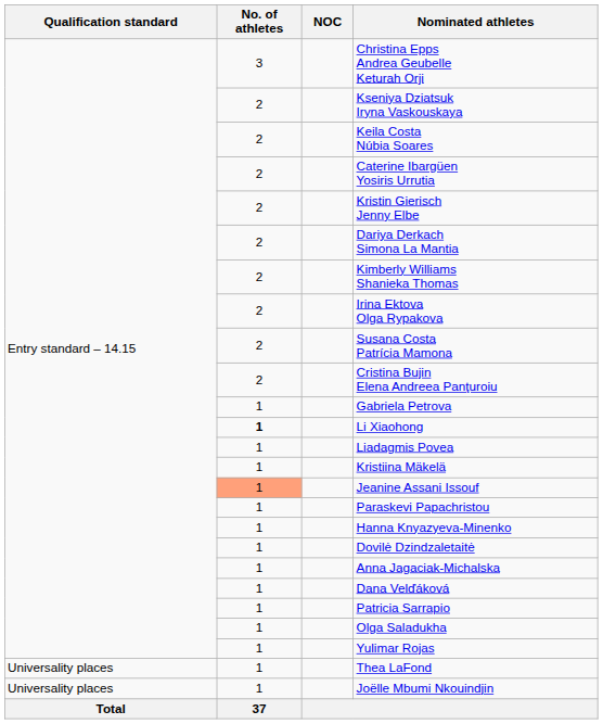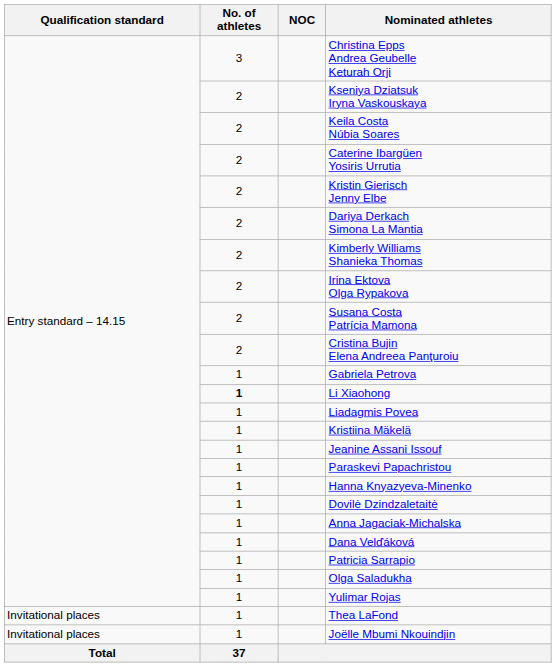Jeanine Assani Issouf | No. of athletes: lightsalmon background -> no background
Thea LaFond | Qualification standard: Universality places -> Invitational places
Joëlle Mbumi Nkouindjin | Qualification standard: Universality places -> Invitational places
